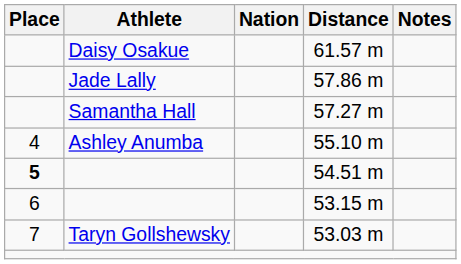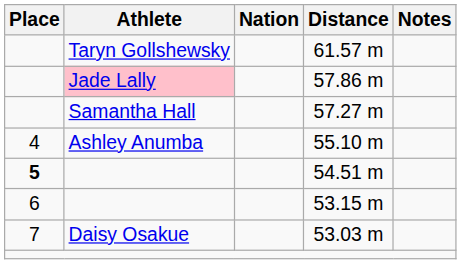61.57 m | Athlete: Daisy Osakue -> Taryn Gollshewsky
57.86 m | Athlete: no background -> pink background
53.03 m | Athlete: Taryn Gollshewsky -> Daisy Osakue
